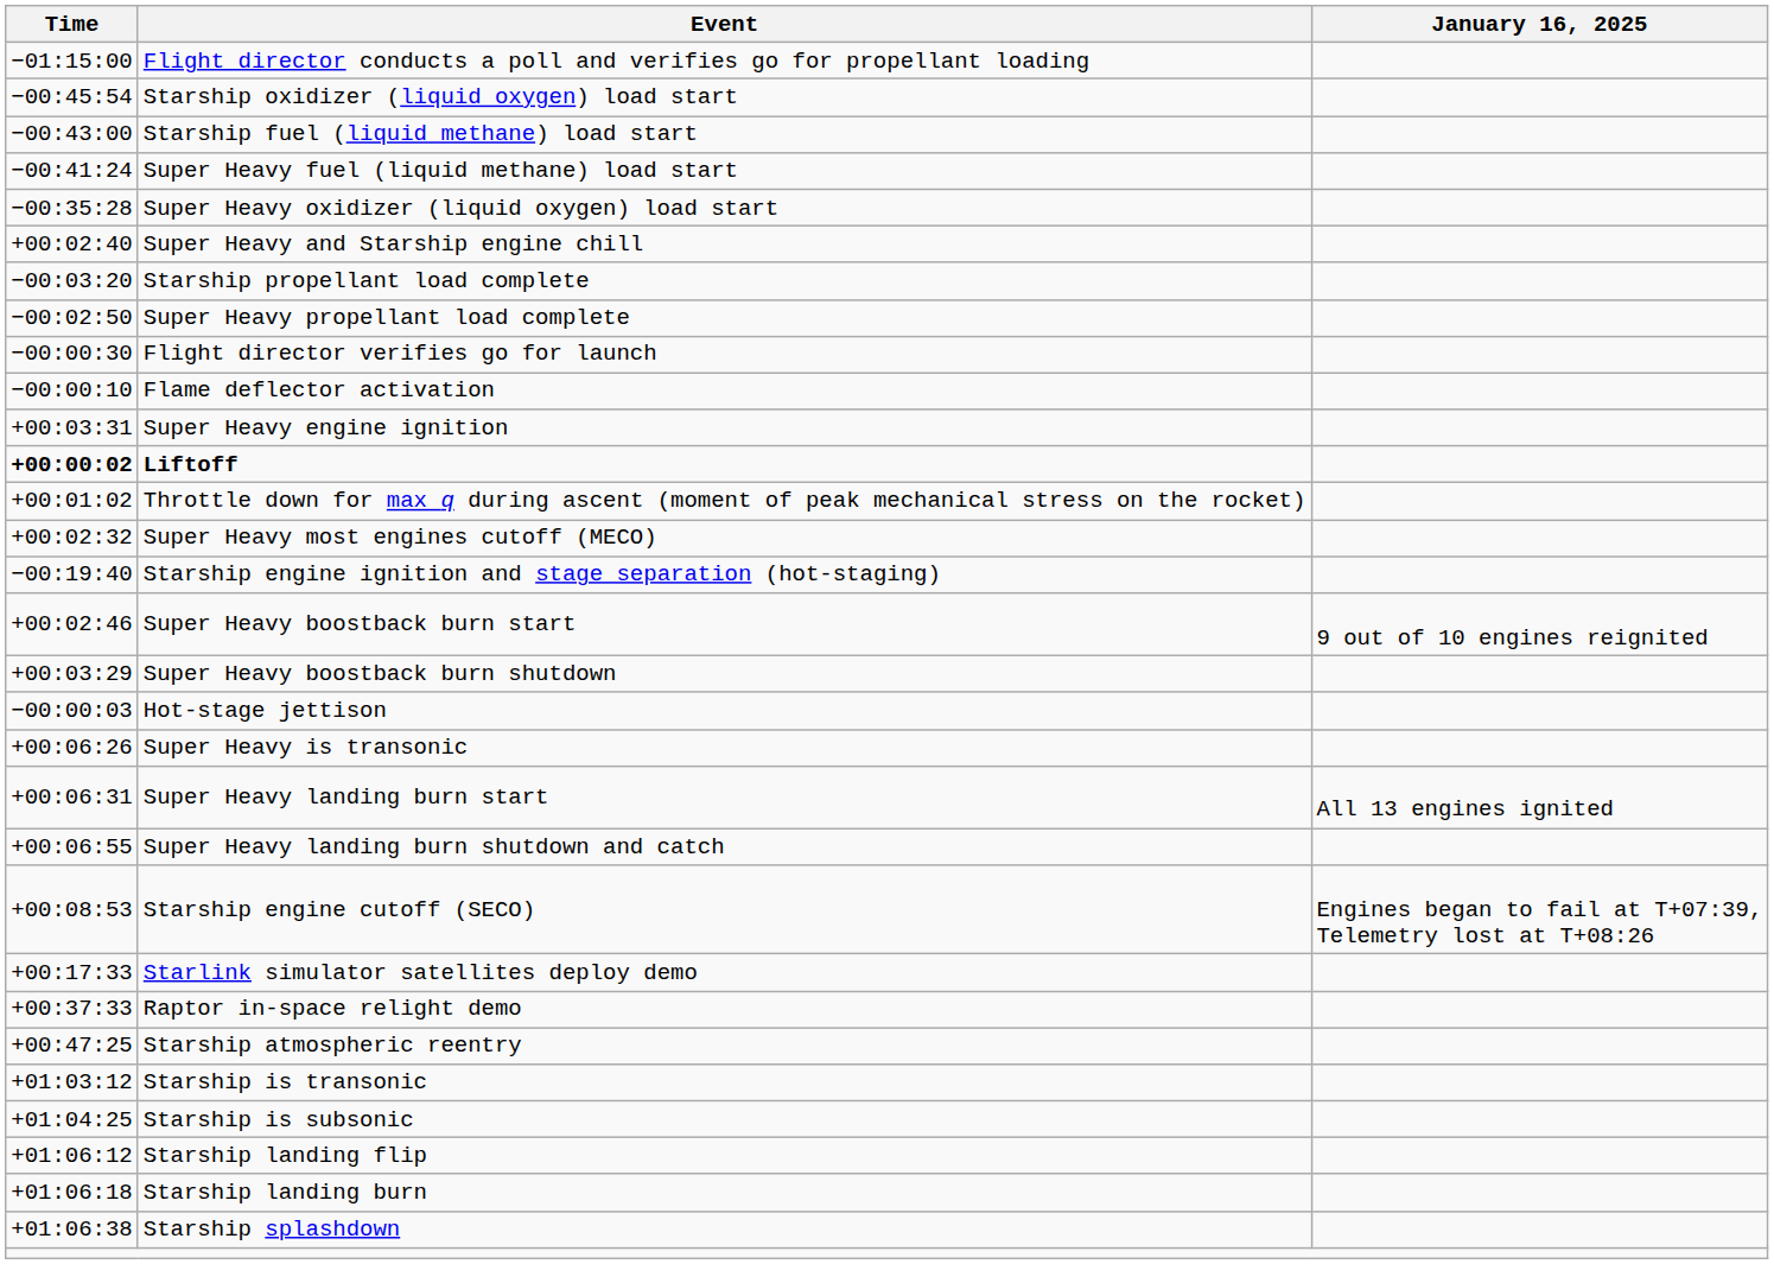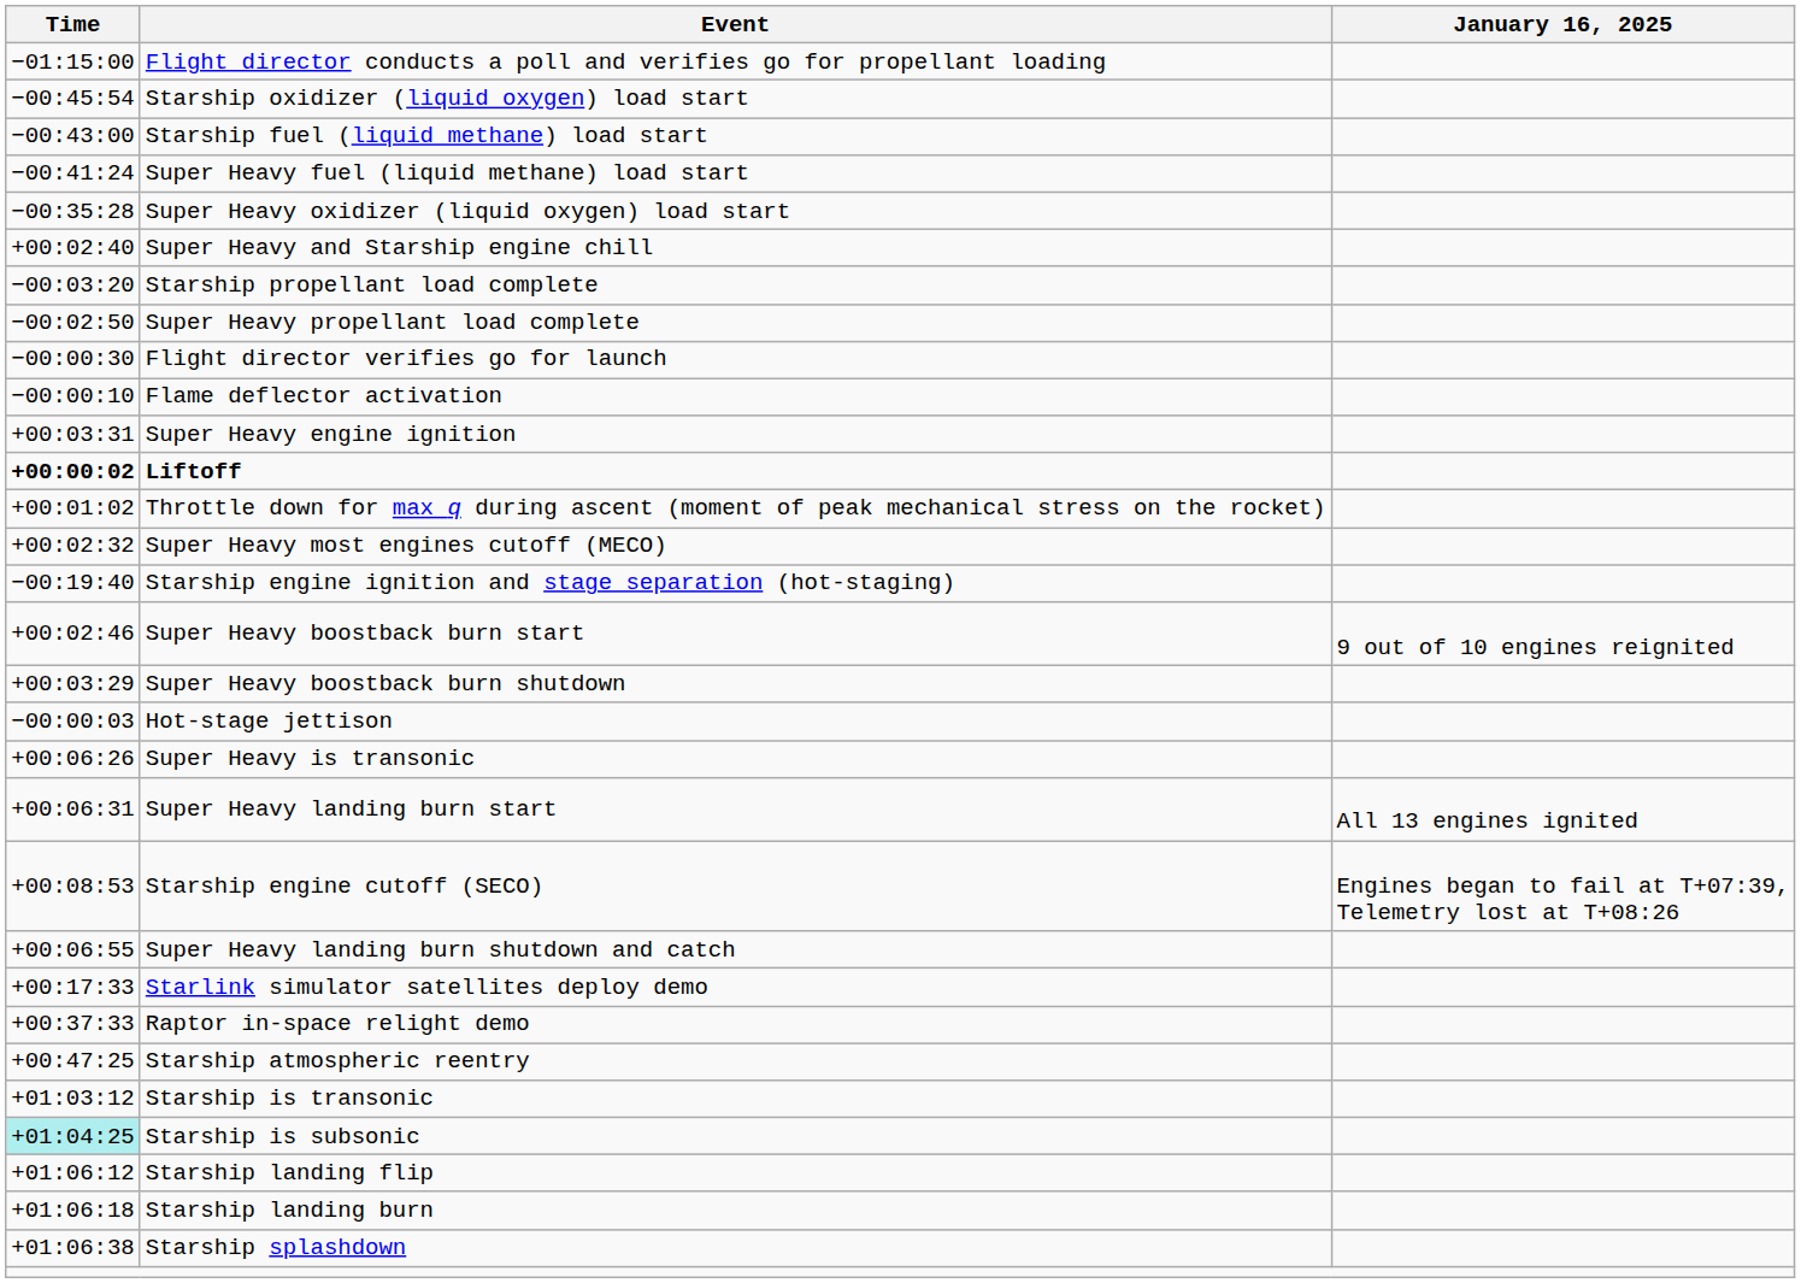rows swapped: Super Heavy landing burn shutdown and catch <-> Starship engine cutoff (SECO)
Starship is subsonic | Time: no background -> paleturquoise background
